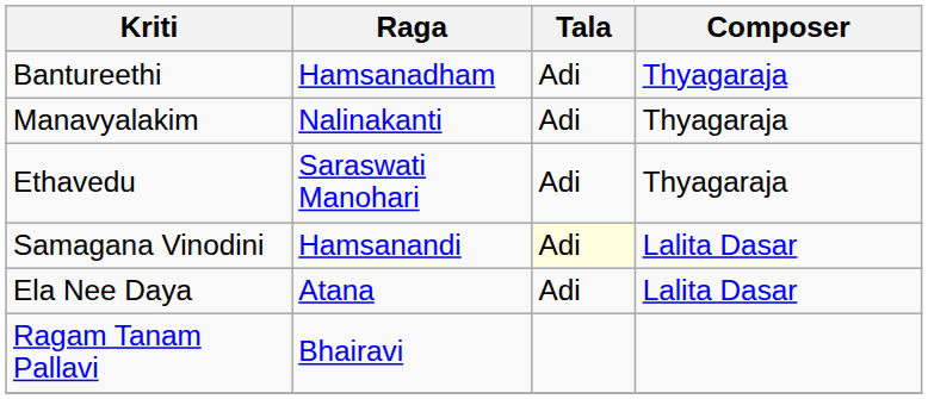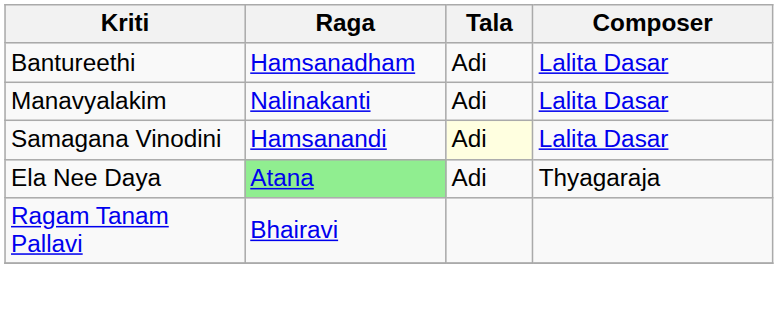Bantureethi | Composer: Thyagaraja -> Lalita Dasar
Manavyalakim | Composer: Thyagaraja -> Lalita Dasar
- row: Ethavedu | Saraswati Manohari | Adi | Thyagaraja
Ela Nee Daya | Raga: no background -> lightgreen background
Ela Nee Daya | Composer: Lalita Dasar -> Thyagaraja
